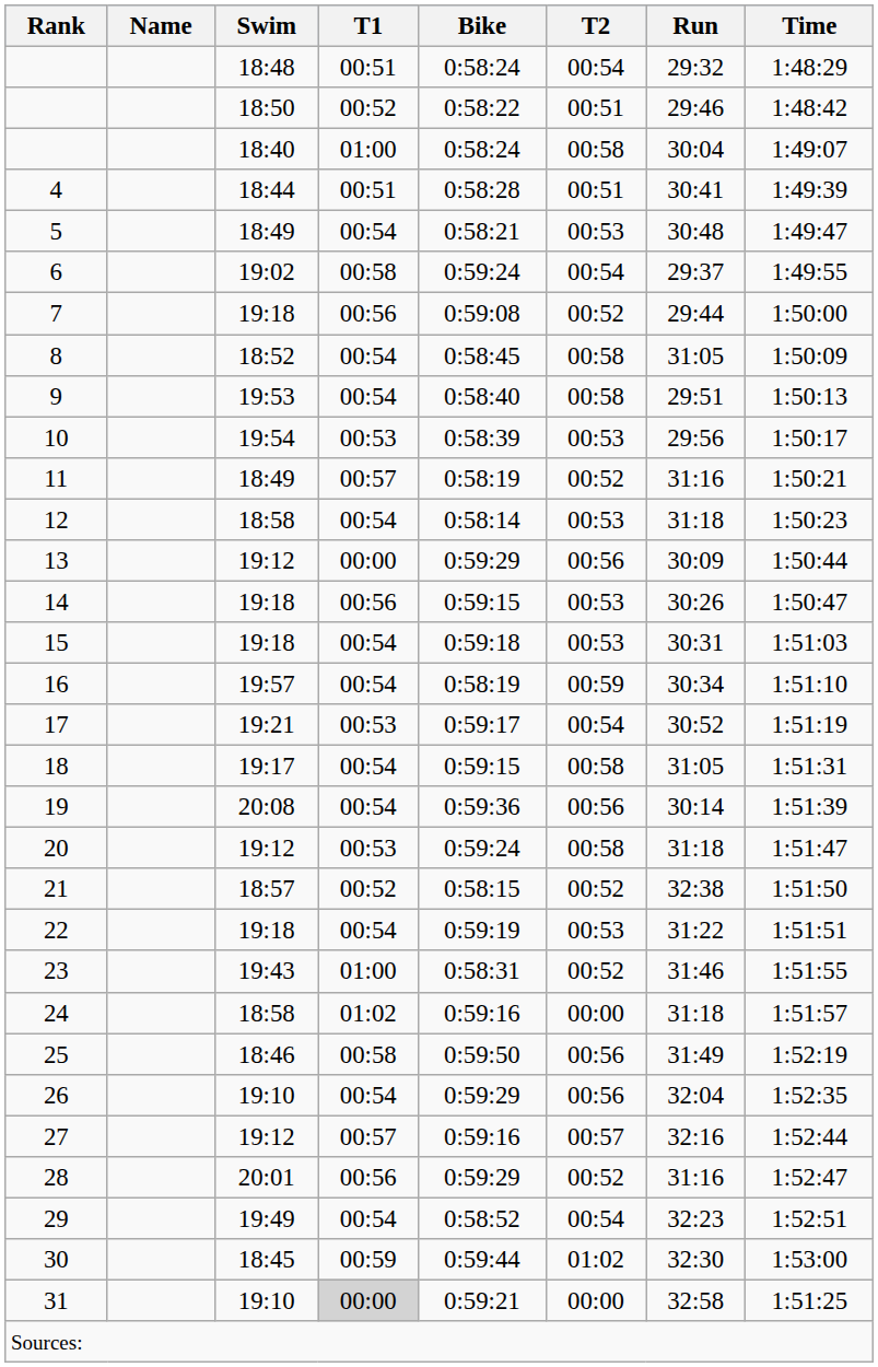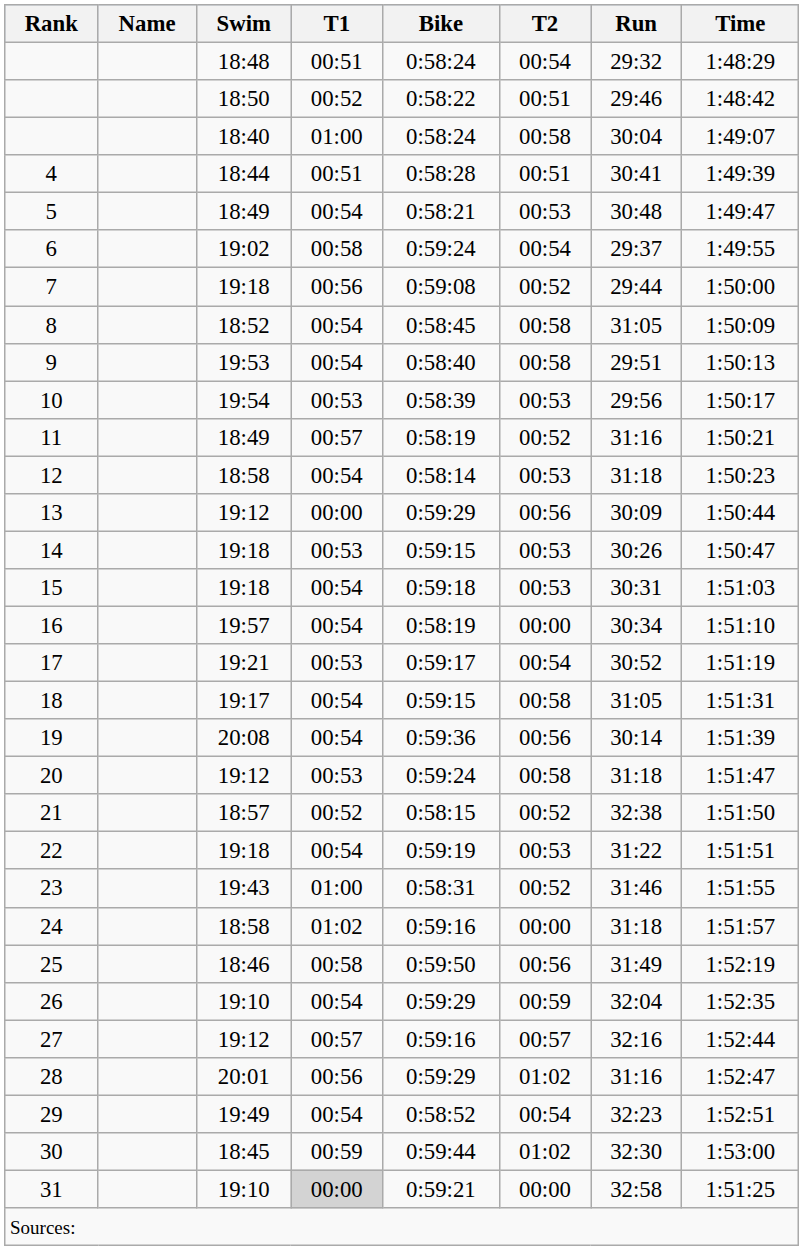14 | T1: 00:56 -> 00:53
16 | T2: 00:59 -> 00:00
26 | T2: 00:56 -> 00:59
28 | T2: 00:52 -> 01:02
